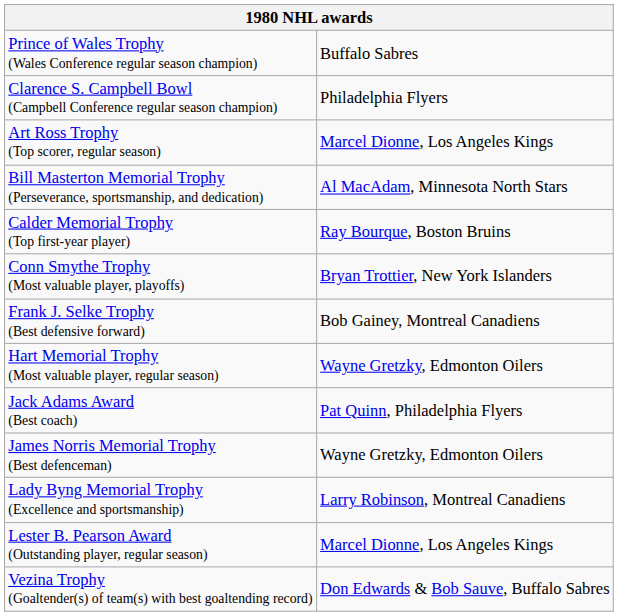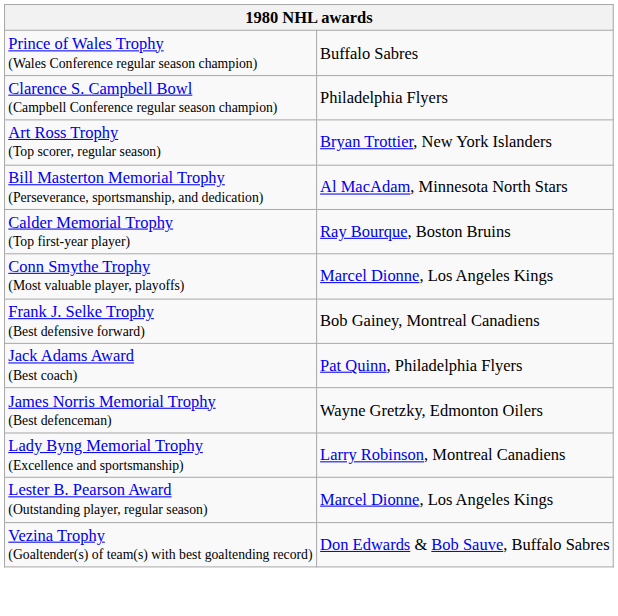Art Ross Trophy (Top scorer, regular season) | column 2: Marcel Dionne, Los Angeles Kings -> Bryan Trottier, New York Islanders
Conn Smythe Trophy (Most valuable player, playoffs) | column 2: Bryan Trottier, New York Islanders -> Marcel Dionne, Los Angeles Kings
- row: Hart Memorial Trophy (Most valuable player, regular season) | Wayne Gretzky, Edmonton Oilers
